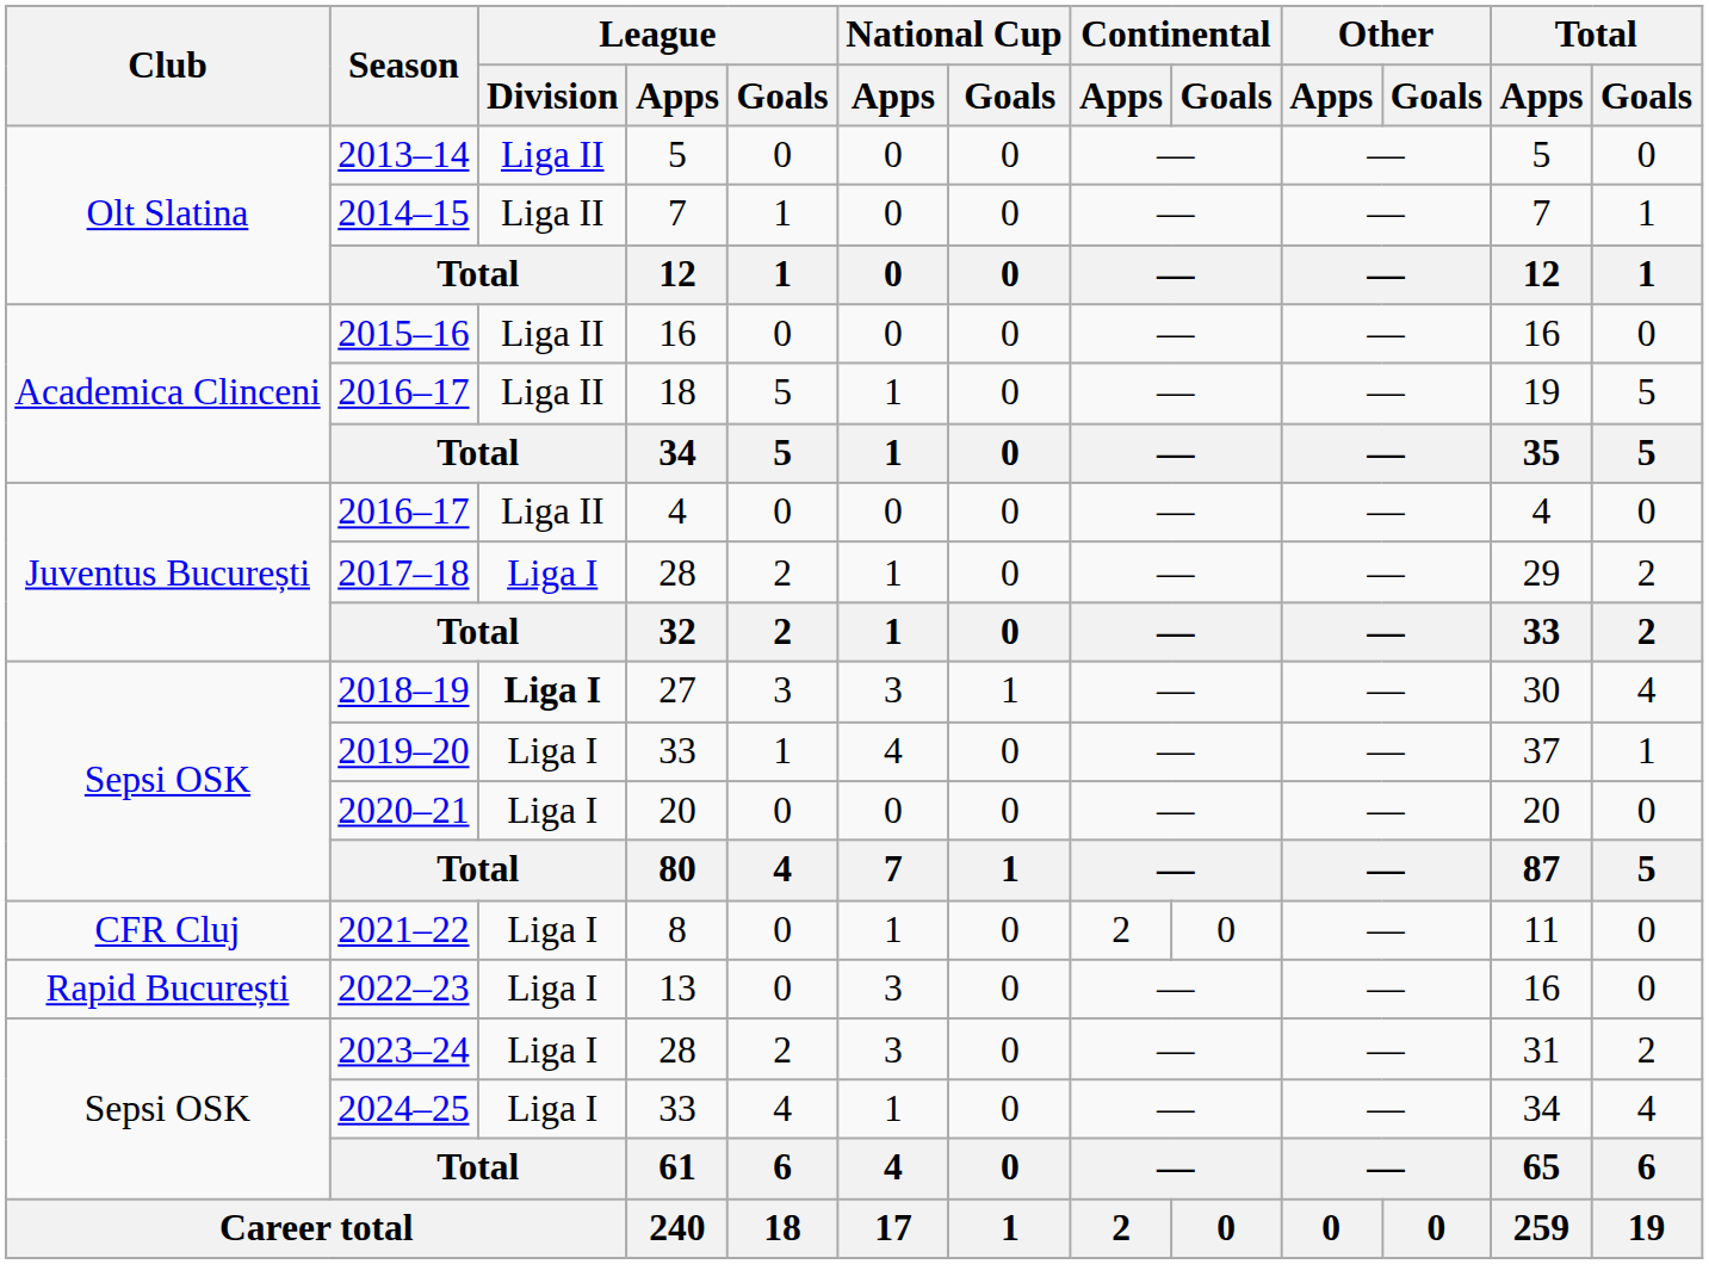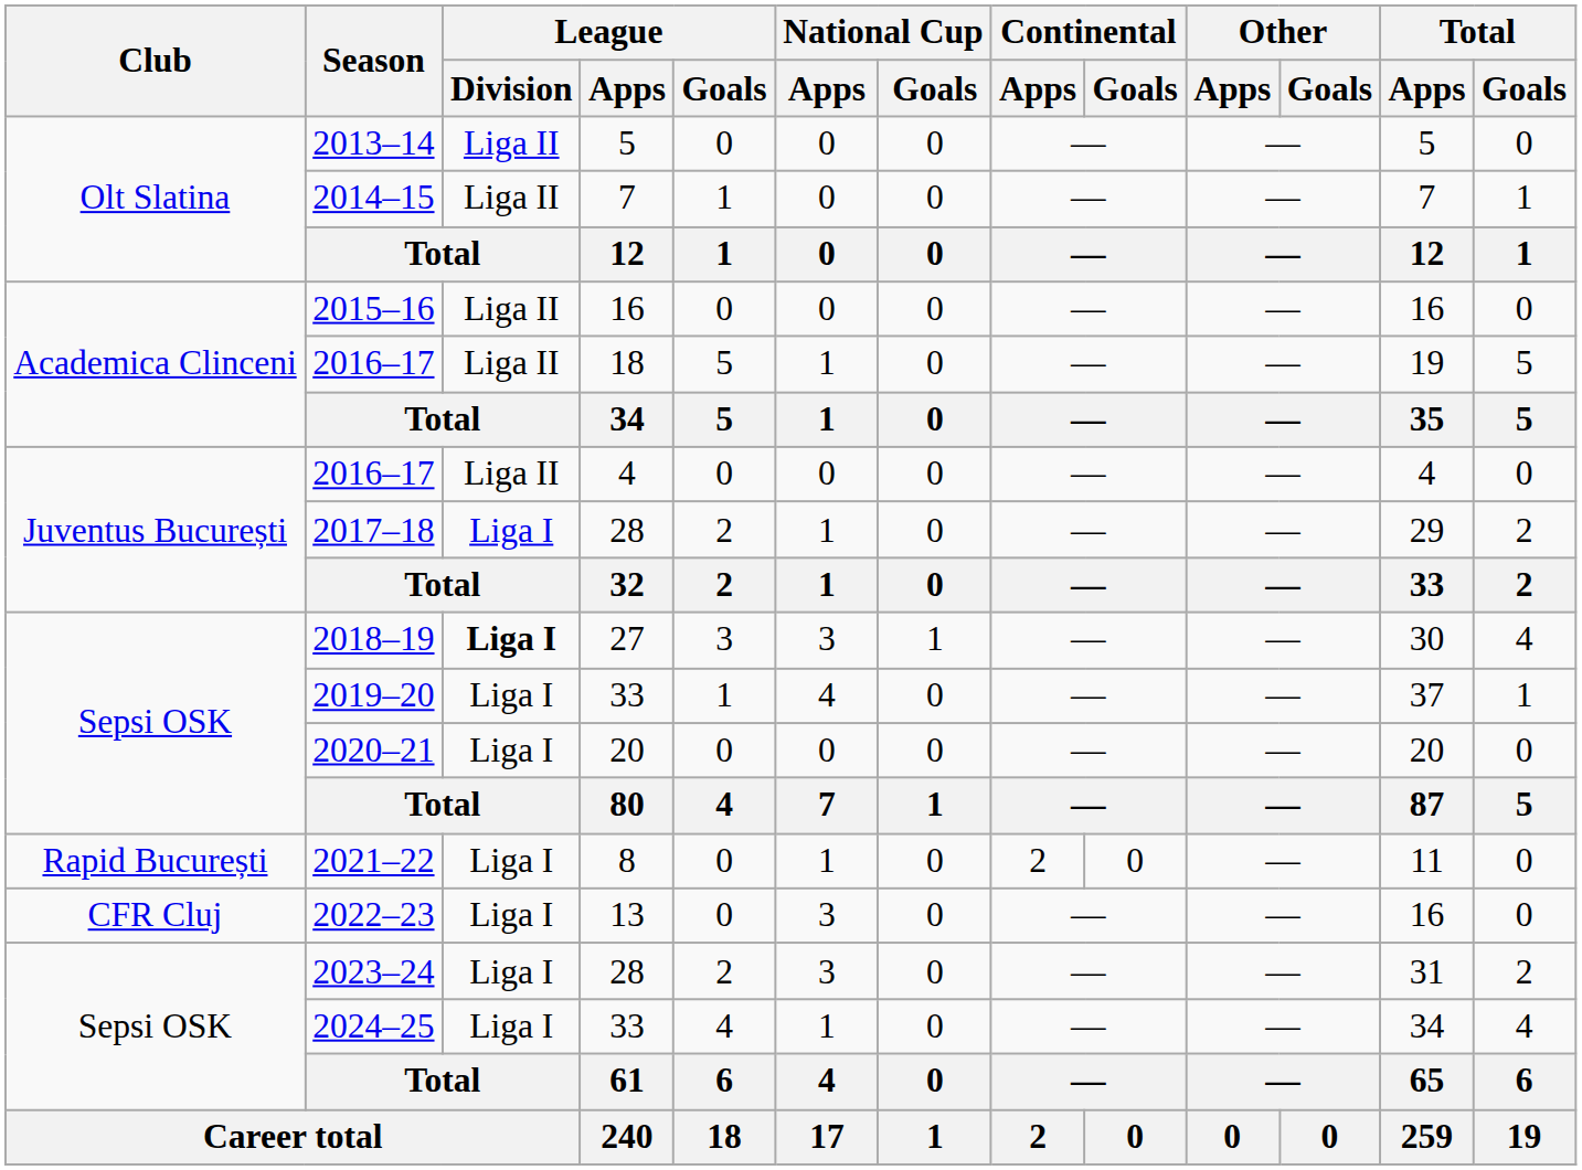2021–22 | Club: CFR Cluj -> Rapid București
2022–23 | Club: Rapid București -> CFR Cluj
